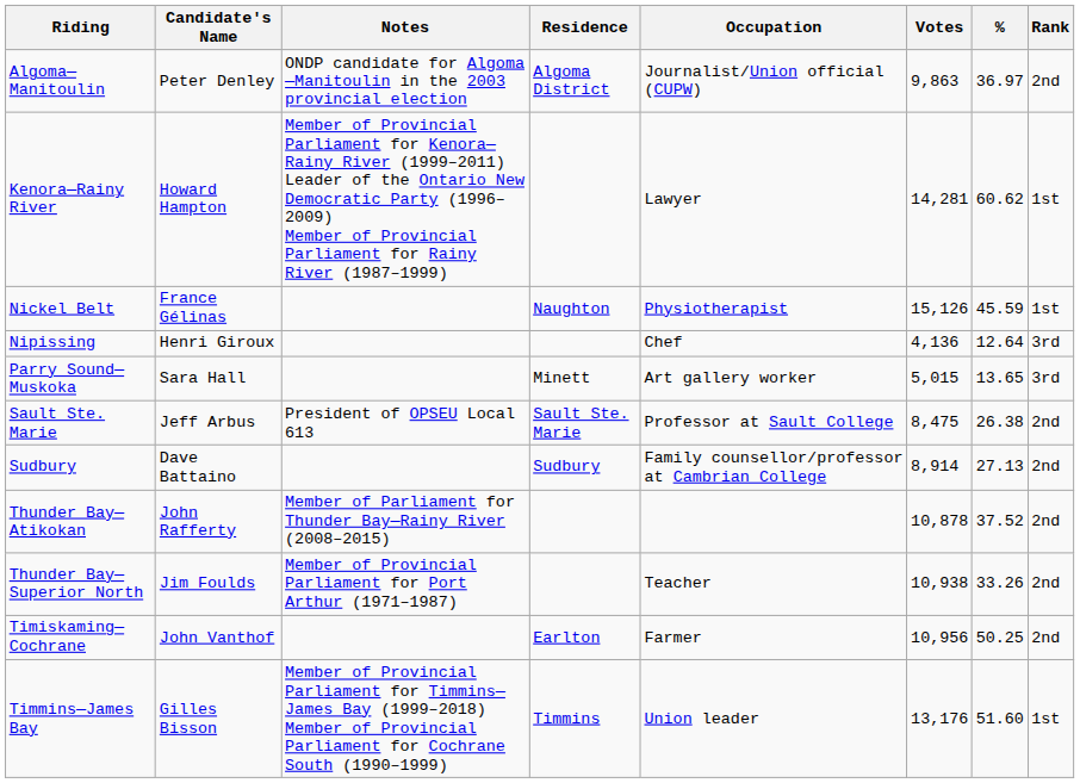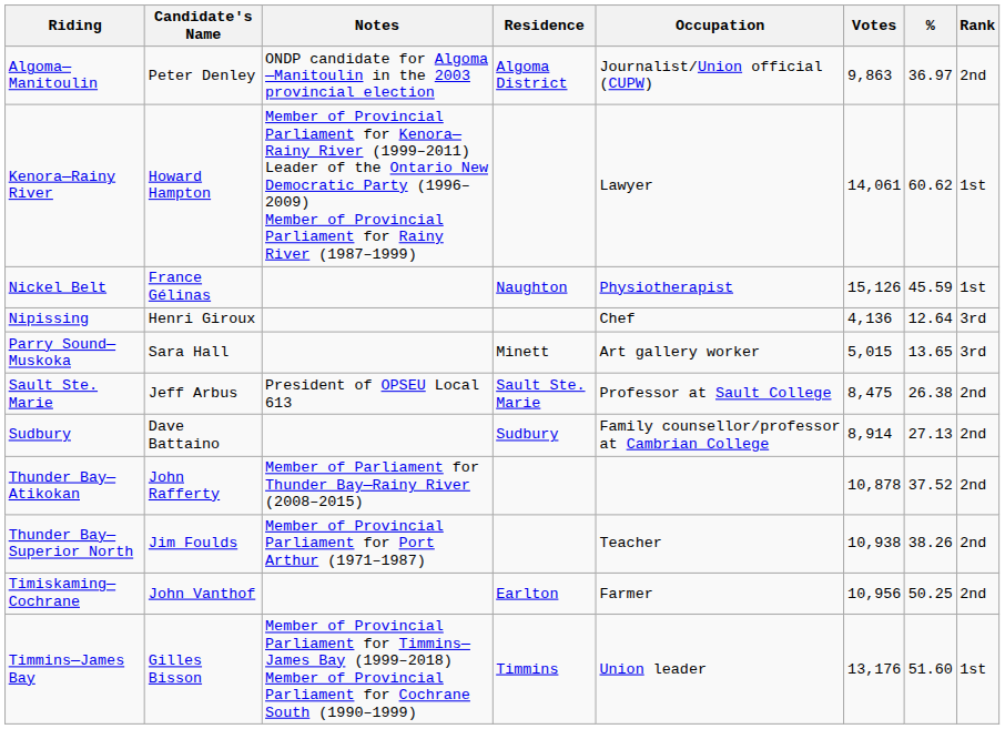Kenora—Rainy River | Votes: 14,281 -> 14,061
Thunder Bay—Superior North | %: 33.26 -> 38.26
